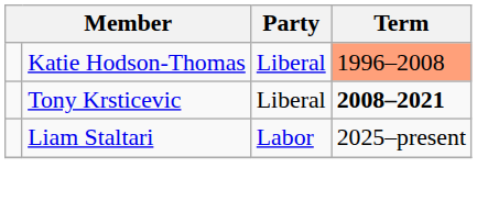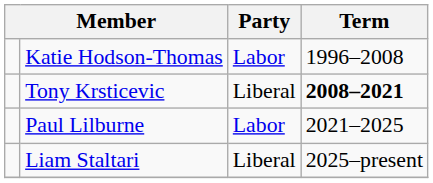Katie Hodson-Thomas | Party: Liberal -> Labor
Katie Hodson-Thomas | Term: lightsalmon background -> no background
+ row: Paul Lilburne | Labor | 2021–2025
Liam Staltari | Party: Labor -> Liberal
